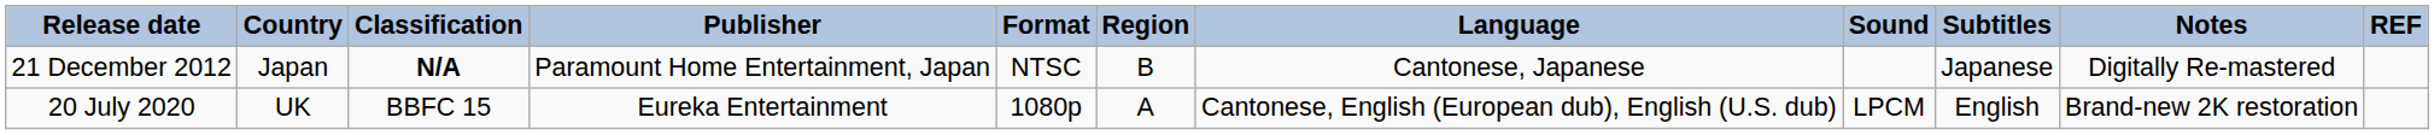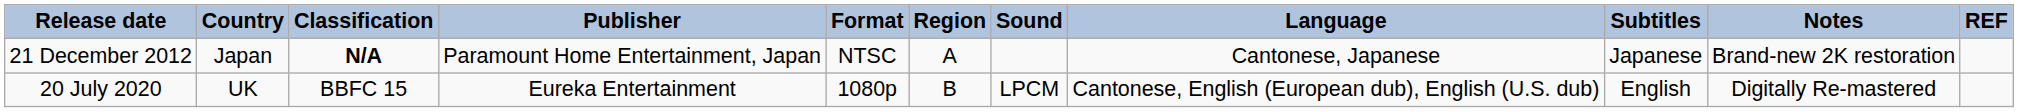columns swapped: Language <-> Sound
21 December 2012 | Region: B -> A
21 December 2012 | Notes: Digitally Re-mastered -> Brand-new 2K restoration
20 July 2020 | Region: A -> B
20 July 2020 | Notes: Brand-new 2K restoration -> Digitally Re-mastered
